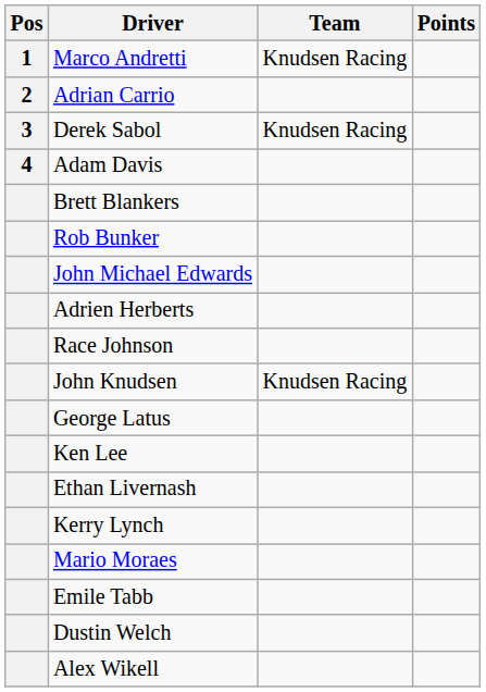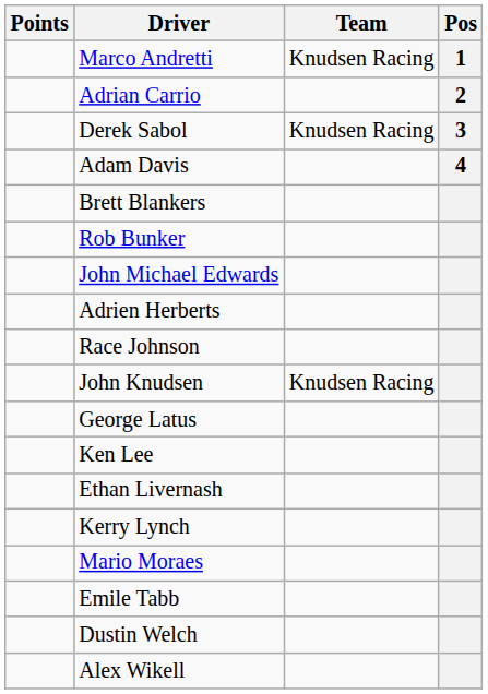columns swapped: Pos <-> Points
